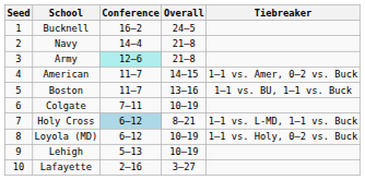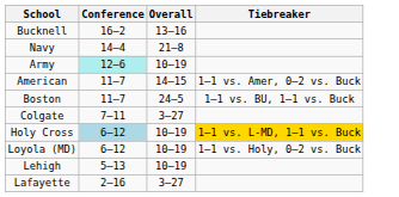- column: Seed | 1 | 2 | 3 | 4 | 5 | 6 | 7 | 8 | 9 | 10
Bucknell | Overall: 24–5 -> 13–16
Army | Overall: 21–8 -> 10–19
Boston | Overall: 13–16 -> 24–5
Colgate | Overall: 10–19 -> 3–27
Holy Cross | Overall: 8–21 -> 10–19
Holy Cross | Tiebreaker: no background -> gold background
